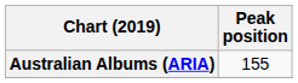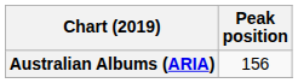Australian Albums (ARIA) | Peak position: 155 -> 156
